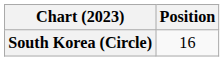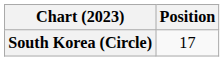South Korea (Circle) | Position: 16 -> 17
